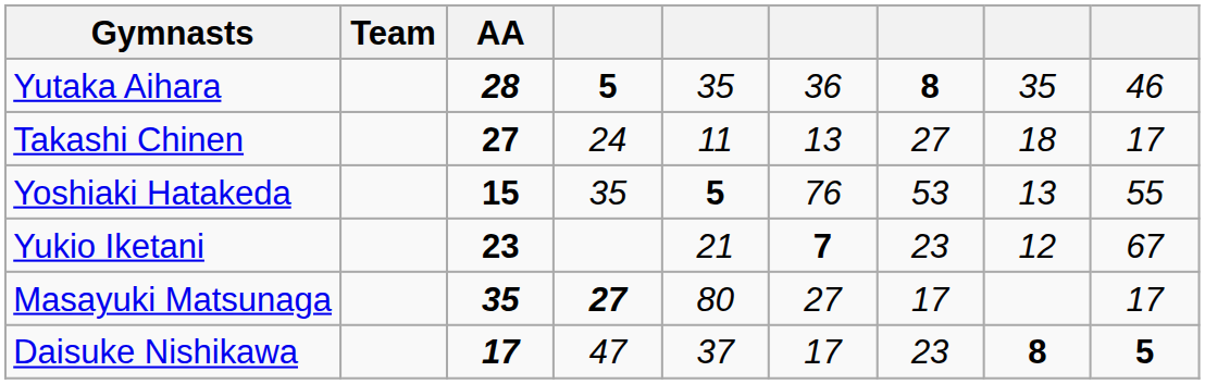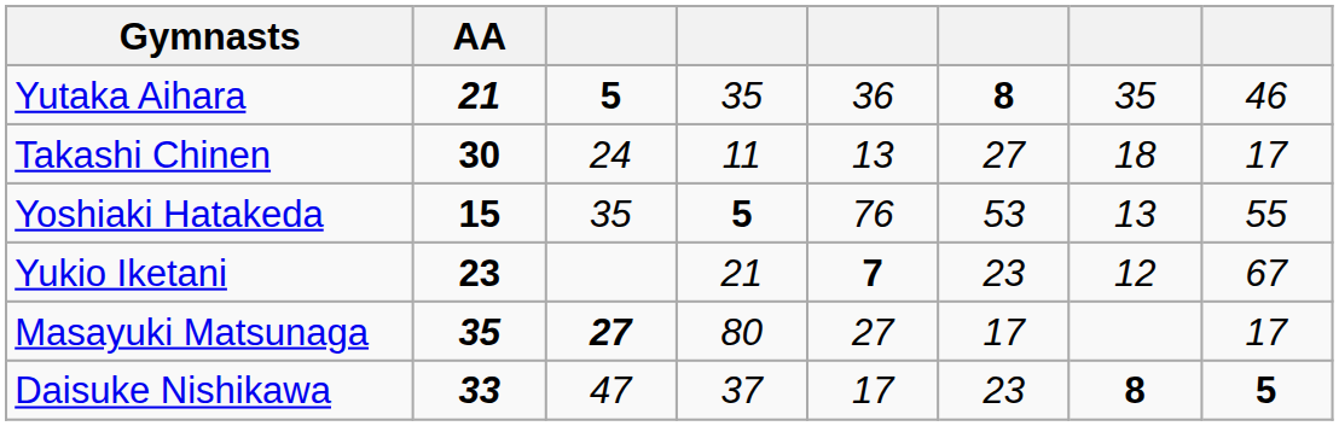- column: Team
Yutaka Aihara | AA: 28 -> 21
Takashi Chinen | AA: 27 -> 30
Daisuke Nishikawa | AA: 17 -> 33
